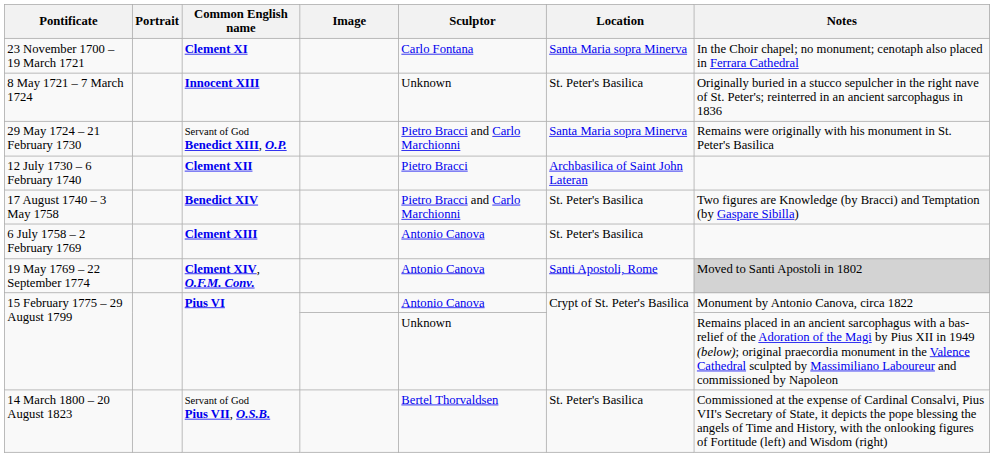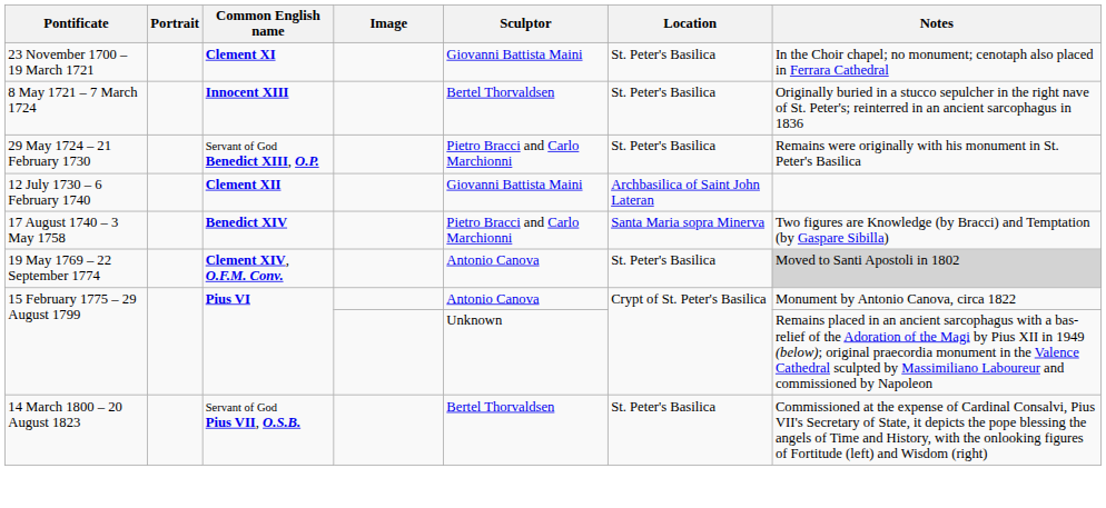23 November 1700 – 19 March 1721 | Sculptor: Carlo Fontana -> Giovanni Battista Maini
23 November 1700 – 19 March 1721 | Location: Santa Maria sopra Minerva -> St. Peter's Basilica
8 May 1721 – 7 March 1724 | Sculptor: Unknown -> Bertel Thorvaldsen
29 May 1724 – 21 February 1730 | Location: Santa Maria sopra Minerva -> St. Peter's Basilica
12 July 1730 – 6 February 1740 | Sculptor: Pietro Bracci -> Giovanni Battista Maini
17 August 1740 – 3 May 1758 | Location: St. Peter's Basilica -> Santa Maria sopra Minerva
- row: 6 July 1758 – 2 February 1769 | Clement XIII | Antonio Canova | St. Peter's Basilica
19 May 1769 – 22 September 1774 | Location: Santi Apostoli, Rome -> St. Peter's Basilica
